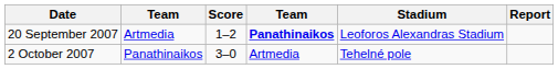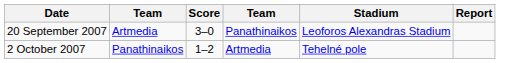20 September 2007 | Score: 1–2 -> 3–0
20 September 2007 | column 4: bold -> normal
2 October 2007 | Score: 3–0 -> 1–2
